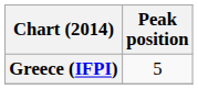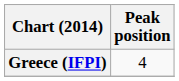Greece (IFPI) | Peak position: 5 -> 4
